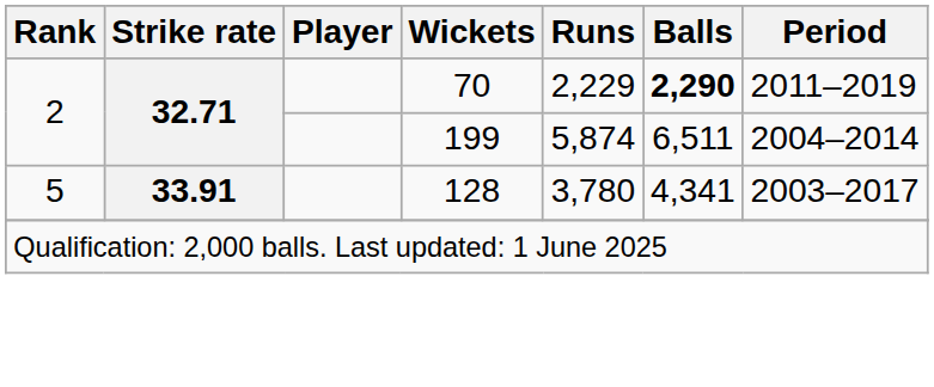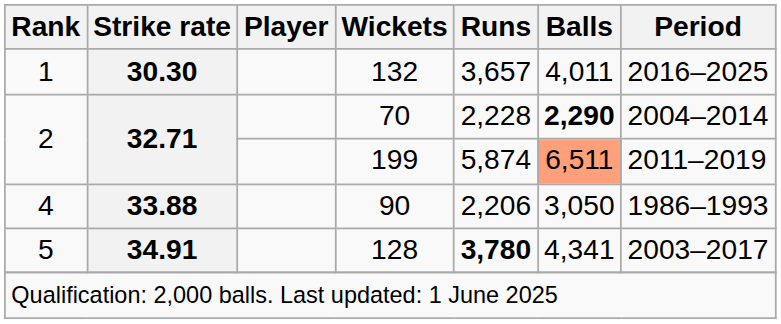+ row: 1 | 30.30 | 132 | 3,657 | 4,011 | 2016–2025
70 | Runs: 2,229 -> 2,228
70 | Period: 2011–2019 -> 2004–2014
199 | Balls: no background -> lightsalmon background
199 | Period: 2004–2014 -> 2011–2019
+ row: 4 | 33.88 | 90 | 2,206 | 3,050 | 1986–1993
128 | Strike rate: 33.91 -> 34.91
128 | Runs: normal -> bold
